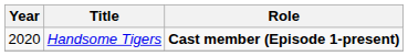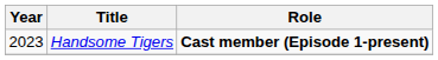Handsome Tigers | Year: 2020 -> 2023
